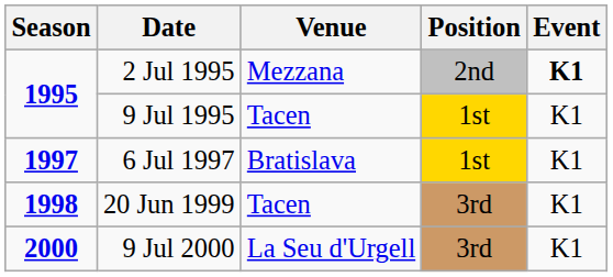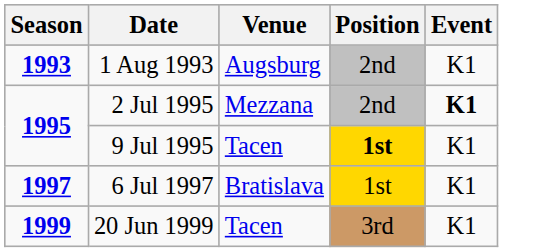+ row: 1993 | 1 Aug 1993 | Augsburg | 2nd | K1
9 Jul 1995 | Position: normal -> bold
20 Jun 1999 | Season: 1998 -> 1999
- row: 2000 | 9 Jul 2000 | La Seu d'Urgell | 3rd | K1
